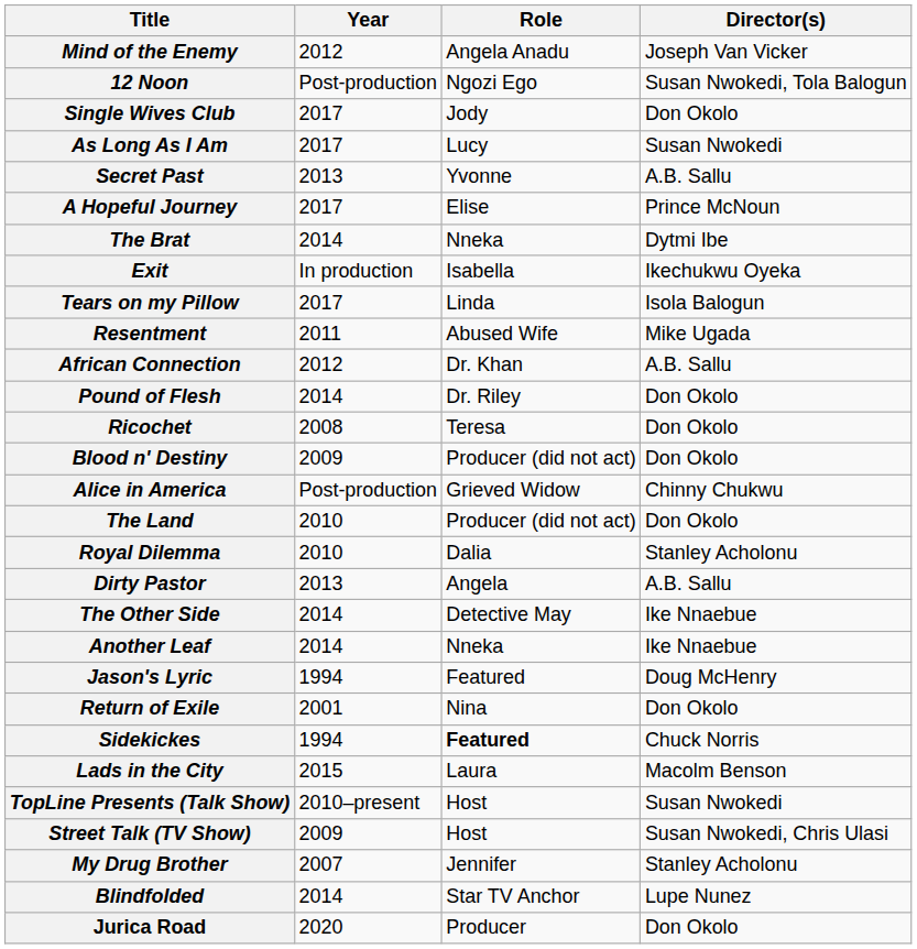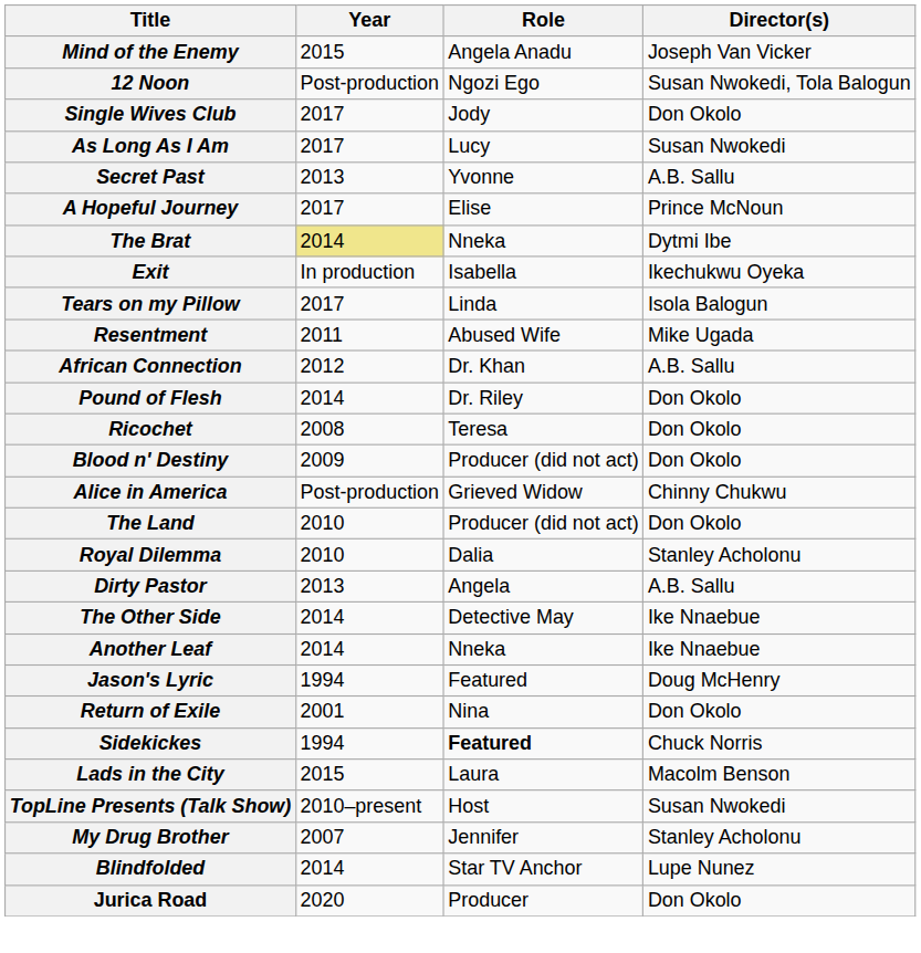Mind of the Enemy | Year: 2012 -> 2015
The Brat | Year: no background -> khaki background
- row: Street Talk (TV Show) | 2009 | Host | Susan Nwokedi, Chris Ulasi
